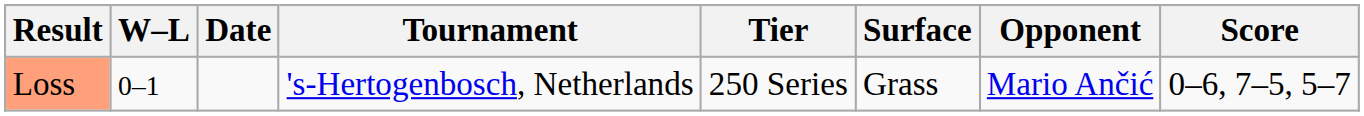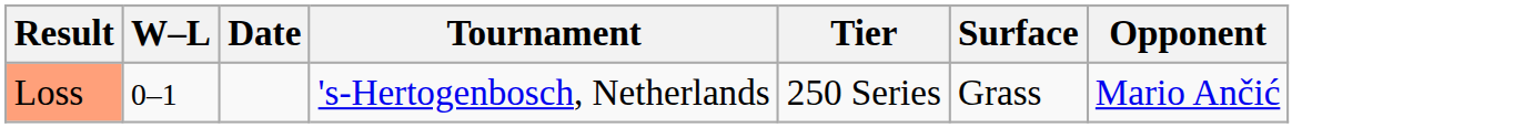- column: Score | 0–6, 7–5, 5–7
